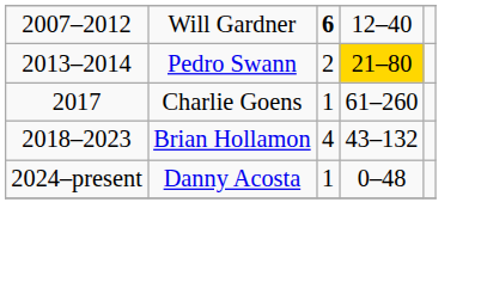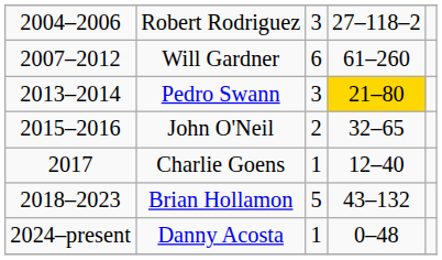+ row: 2004–2006 | Robert Rodriguez | 3 | 27–118–2
Will Gardner | column 3: bold -> normal
Will Gardner | column 4: 12–40 -> 61–260
Pedro Swann | column 3: 2 -> 3
+ row: 2015–2016 | John O'Neil | 2 | 32–65
Charlie Goens | column 4: 61–260 -> 12–40
Brian Hollamon | column 3: 4 -> 5
